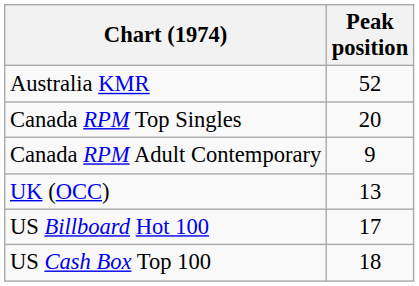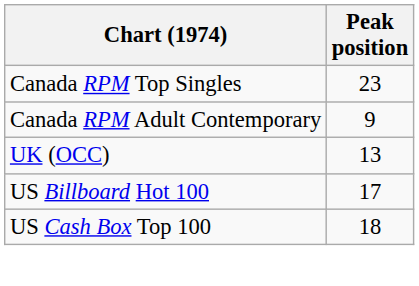- row: Australia KMR | 52
Canada RPM Top Singles | Peak position: 20 -> 23
